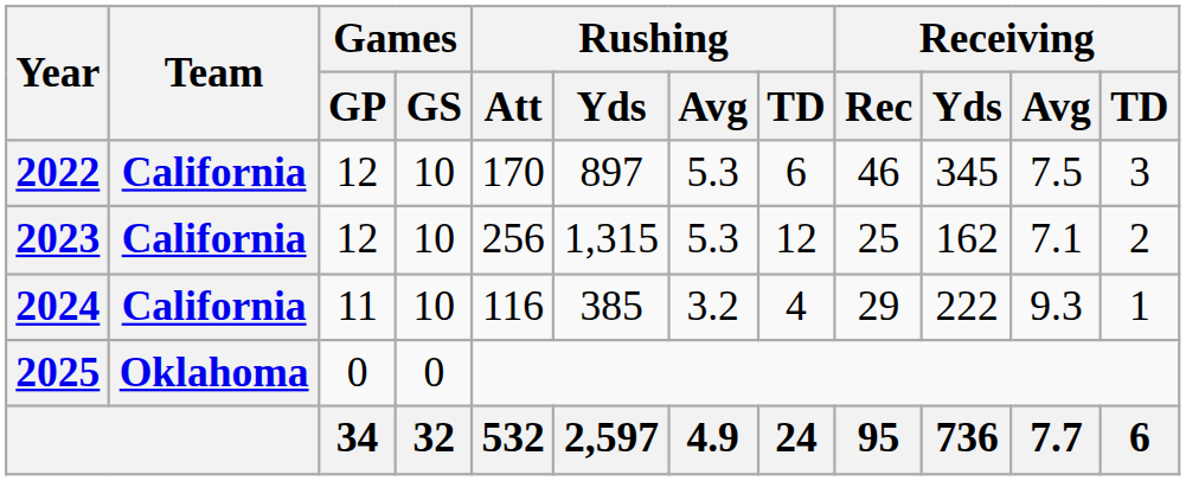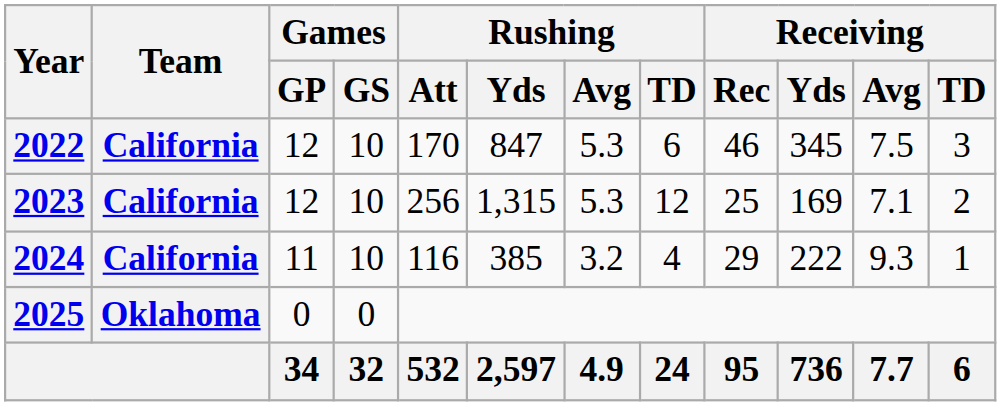2022 | Rushing / Yds: 897 -> 847
2023 | Receiving / Yds: 162 -> 169
